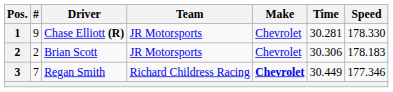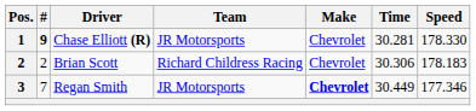Chase Elliott (R) | #: normal -> bold
Brian Scott | Team: JR Motorsports -> Richard Childress Racing
Regan Smith | Team: Richard Childress Racing -> JR Motorsports
